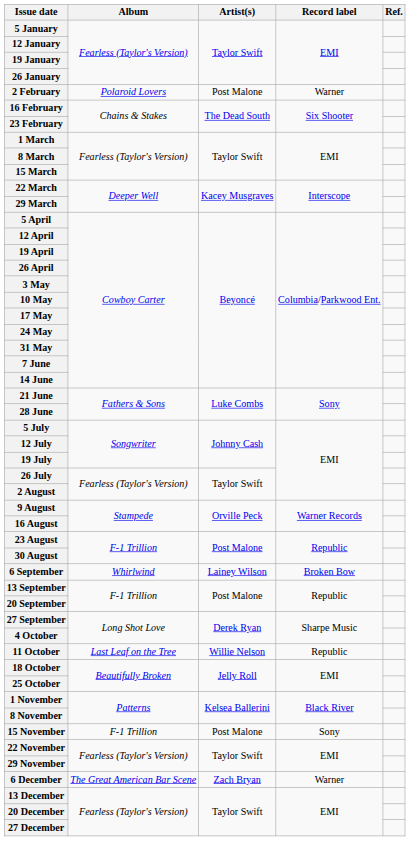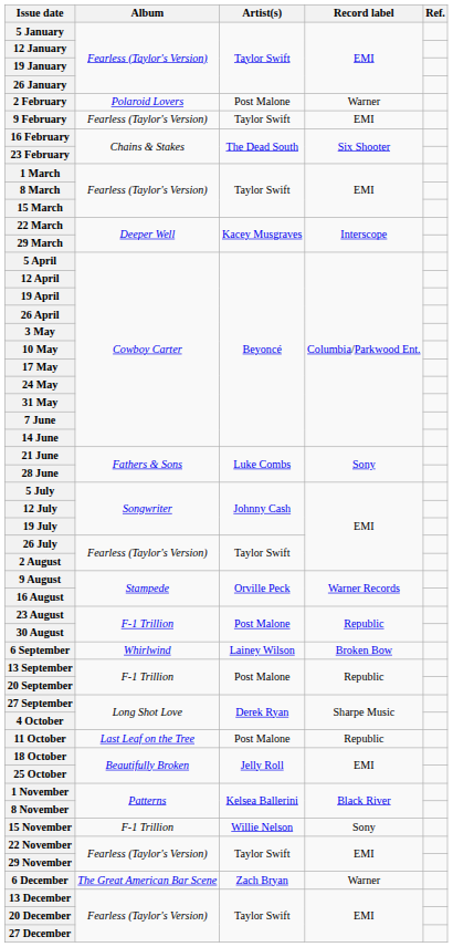+ row: 9 February | Fearless (Taylor's Version) | Taylor Swift | EMI
11 October | Artist(s): Willie Nelson -> Post Malone
15 November | Artist(s): Post Malone -> Willie Nelson
